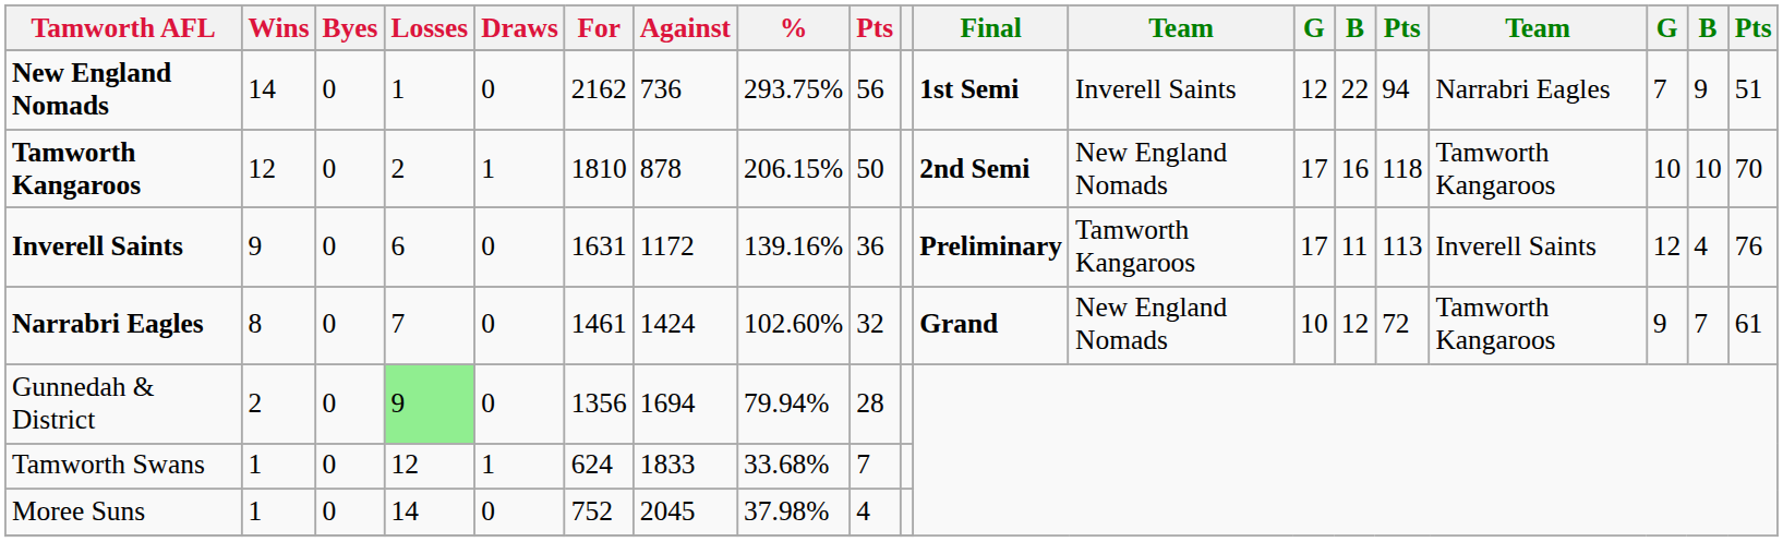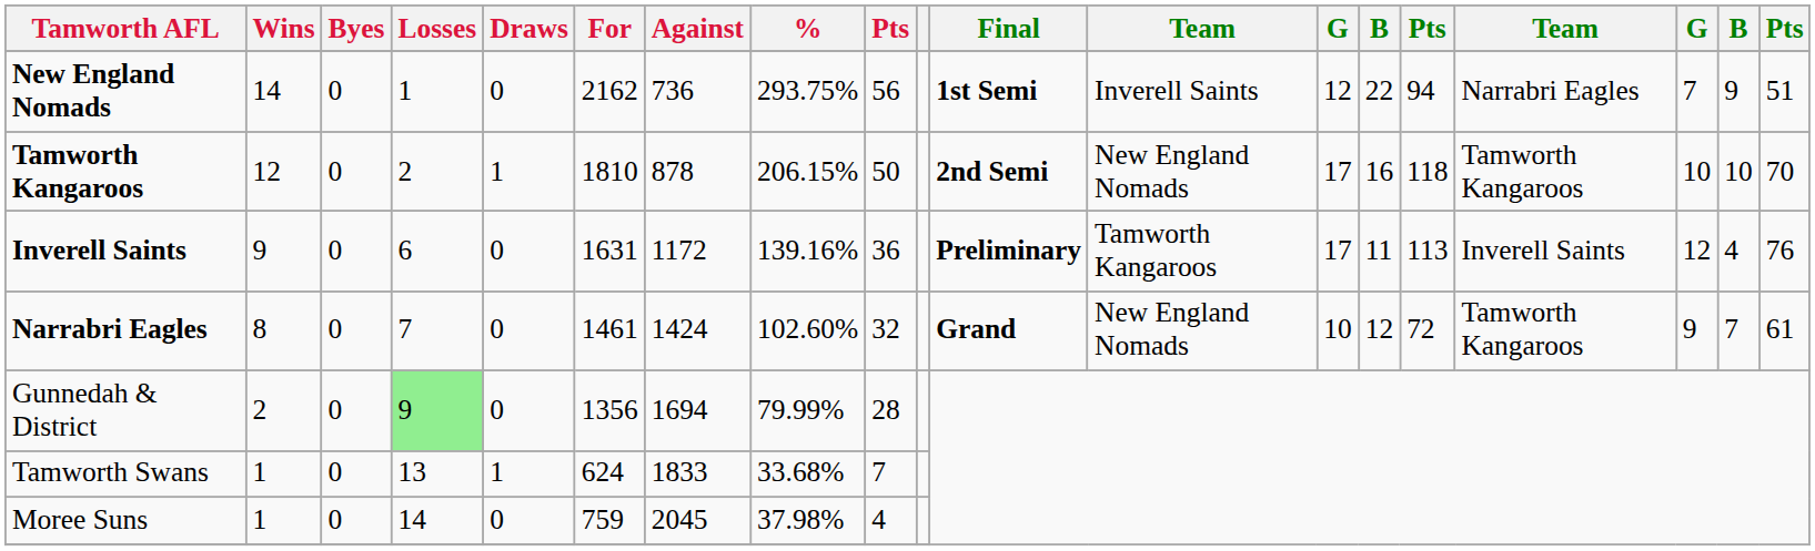Gunnedah & District | %: 79.94% -> 79.99%
Tamworth Swans | Losses: 12 -> 13
Moree Suns | For: 752 -> 759
